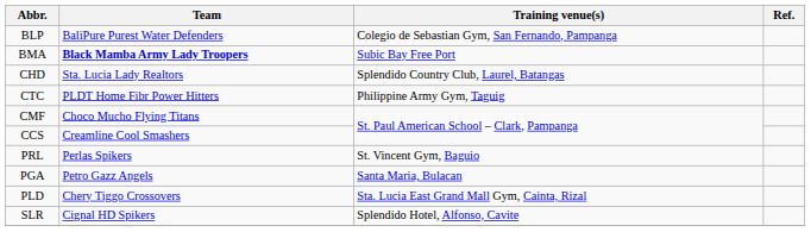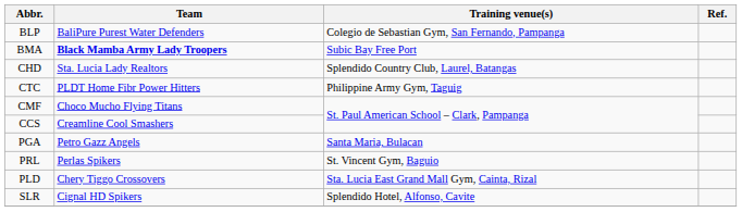rows swapped: PRL <-> PGA
